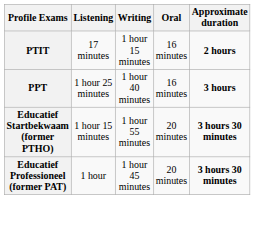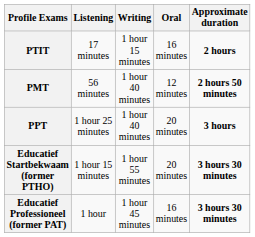+ row: PMT | 56 minutes | 1 hour 40 minutes | 12 minutes | 2 hours 50 minutes
PPT | Oral: 16 minutes -> 20 minutes
Educatief Professioneel (former PAT) | Oral: 20 minutes -> 16 minutes
